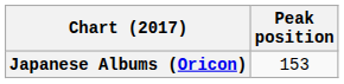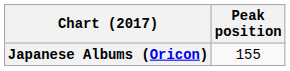Japanese Albums (Oricon) | Peak position: 153 -> 155
